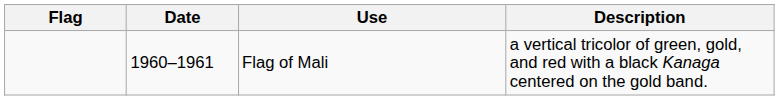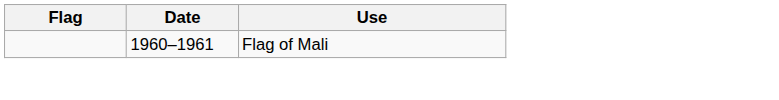- column: Description | a vertical tricolor of green, gold, and red with a black Kanaga centered on the gold band.
